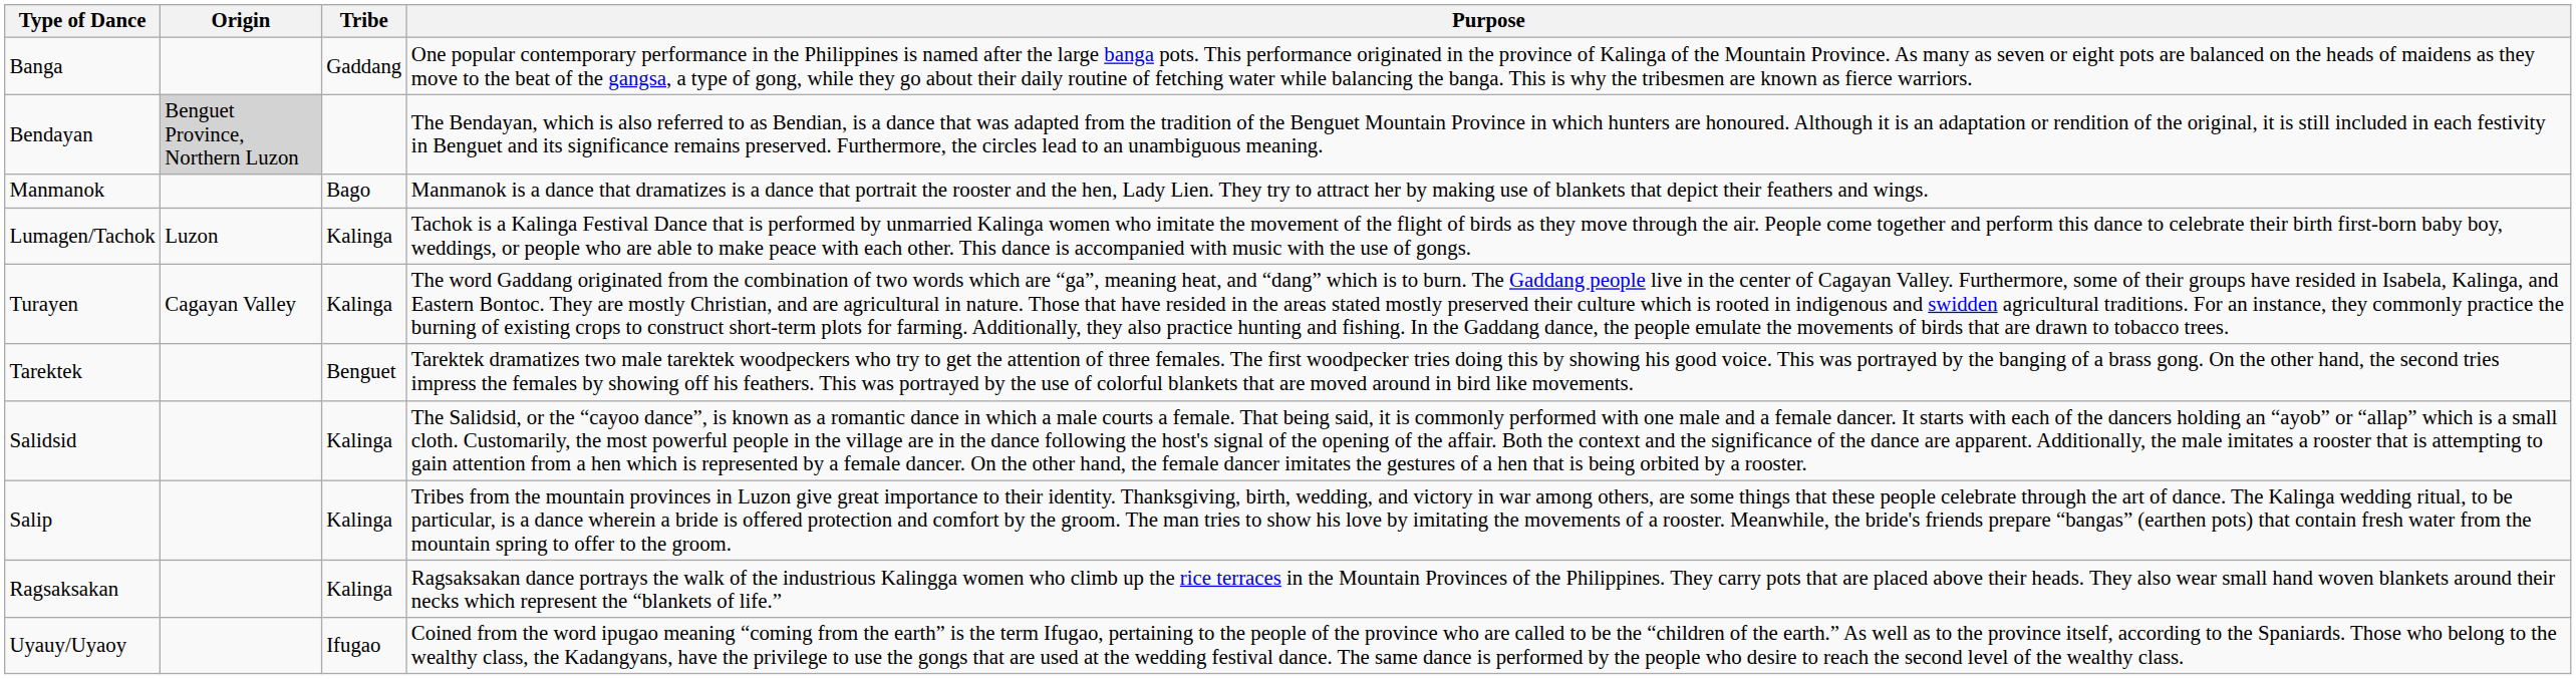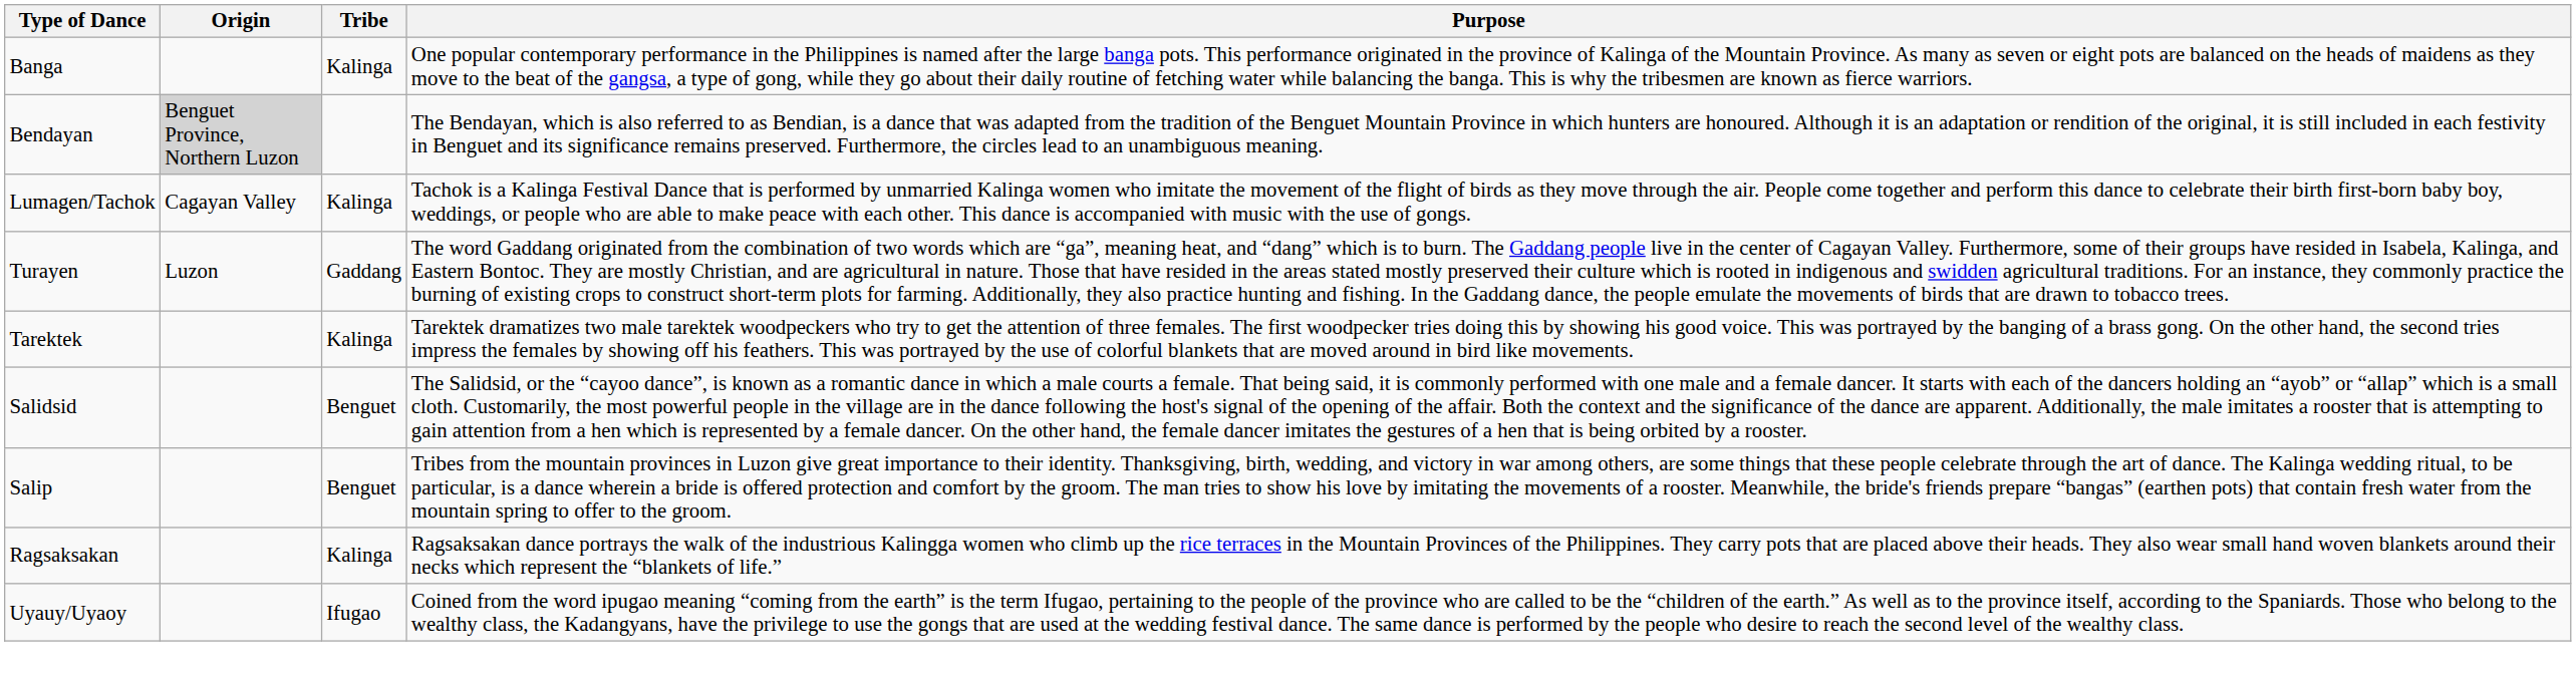Banga | Tribe: Gaddang -> Kalinga
- row: Manmanok | Bago | Manmanok is a dance that dramatizes is a dance that portrait the rooster and the hen, Lady Lien. They try to attract her by making use of blankets that depict their feathers and wings.
Lumagen/Tachok | Origin: Luzon -> Cagayan Valley
Turayen | Origin: Cagayan Valley -> Luzon
Turayen | Tribe: Kalinga -> Gaddang
Tarektek | Tribe: Benguet -> Kalinga
Salidsid | Tribe: Kalinga -> Benguet
Salip | Tribe: Kalinga -> Benguet
